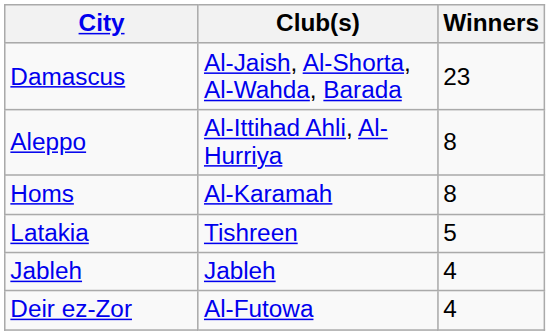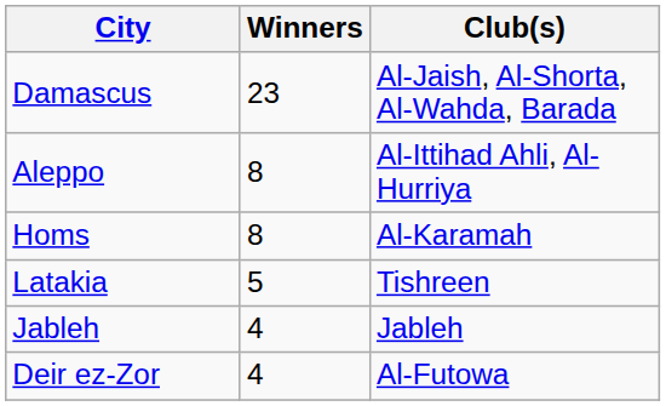columns swapped: Winners <-> Club(s)
